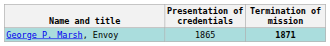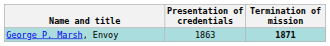George P. Marsh, Envoy | Presentation of credentials: 1865 -> 1863
